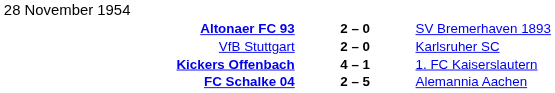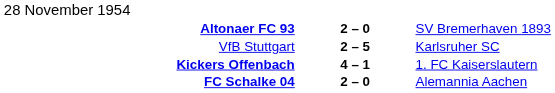VfB Stuttgart | column 2: 2 – 0 -> 2 – 5
FC Schalke 04 | column 2: 2 – 5 -> 2 – 0
